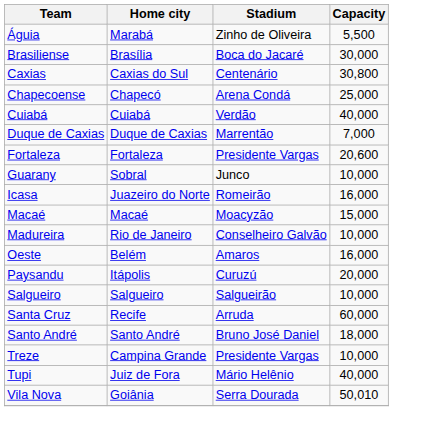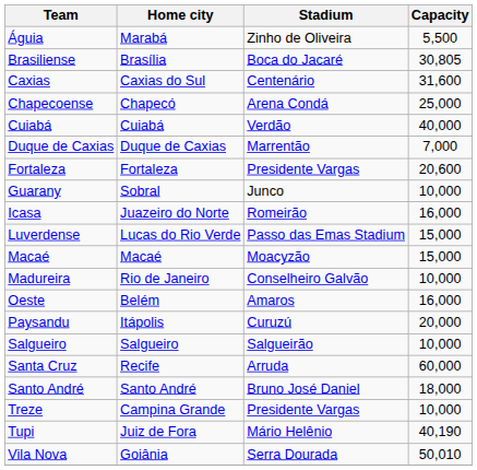Brasiliense | Capacity: 30,000 -> 30,805
Caxias | Capacity: 30,800 -> 31,600
+ row: Luverdense | Lucas do Rio Verde | Passo das Emas Stadium | 15,000
Tupi | Capacity: 40,000 -> 40,190
